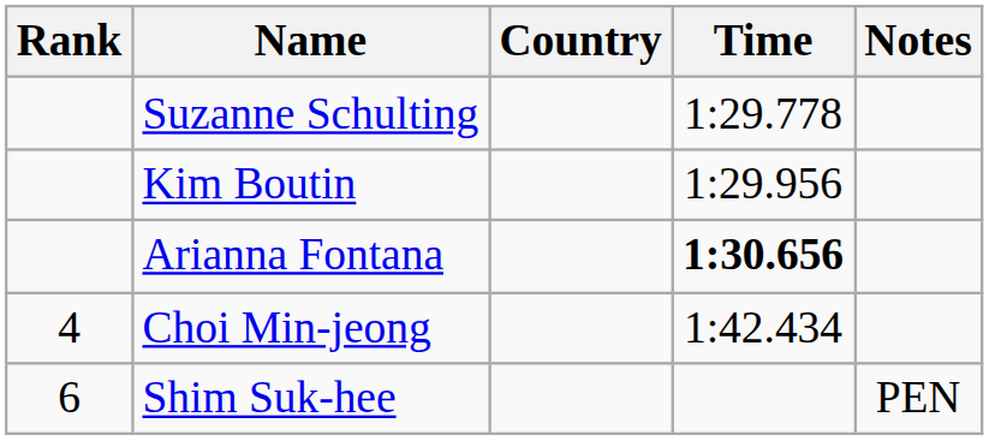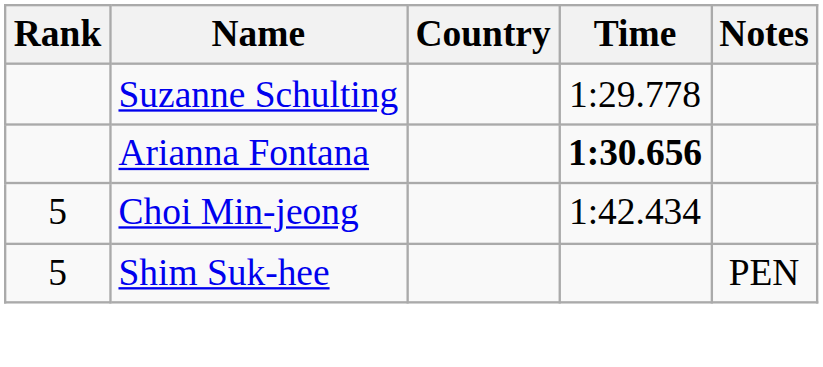- row: Kim Boutin | 1:29.956
Choi Min-jeong | Rank: 4 -> 5
Shim Suk-hee | Rank: 6 -> 5
